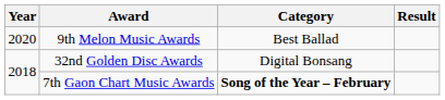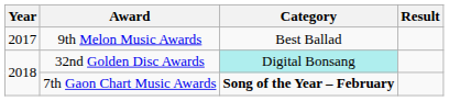9th Melon Music Awards | Year: 2020 -> 2017
32nd Golden Disc Awards | Category: no background -> paleturquoise background
